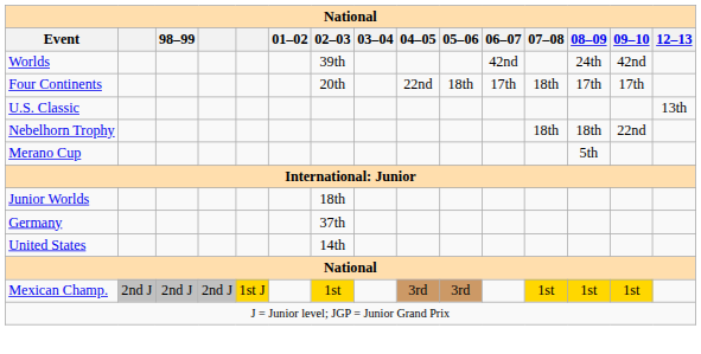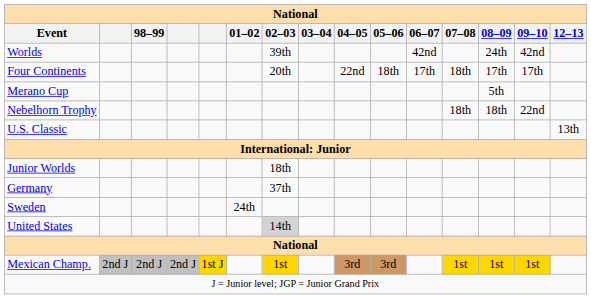rows swapped: Merano Cup <-> U.S. Classic
+ row: Sweden | 24th
United States | 02–03: no background -> lightgrey background
